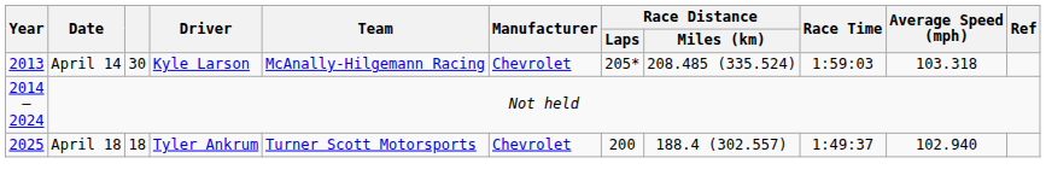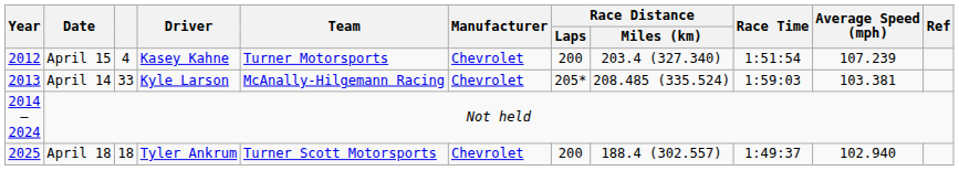+ row: 2012 | April 15 | 4 | Kasey Kahne | Turner Motorsports | Chevrolet | 200 | 203.4 (327.340) | 1:51:54 | 107.239
April 14 | column 3: 30 -> 33
April 14 | Average Speed (mph): 103.318 -> 103.381
